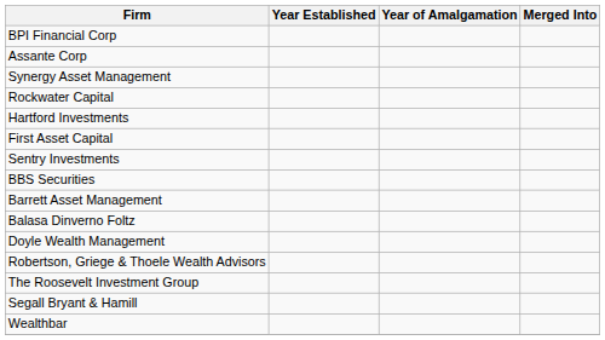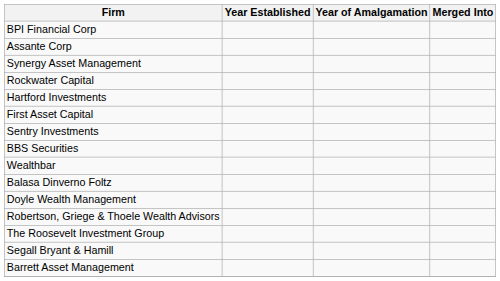rows swapped: Wealthbar <-> Barrett Asset Management
